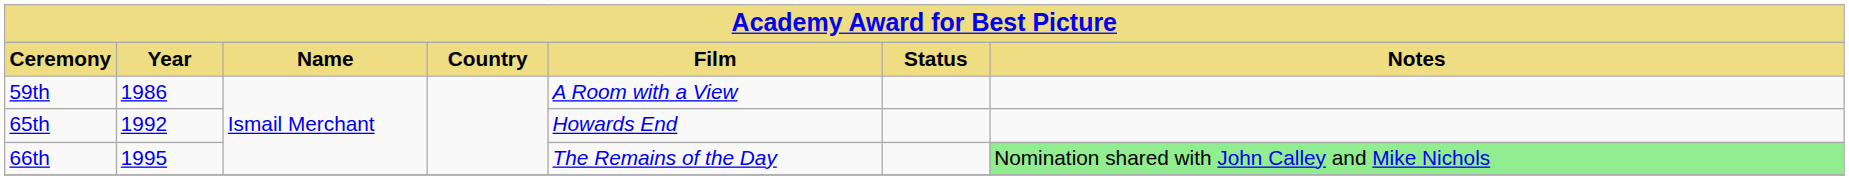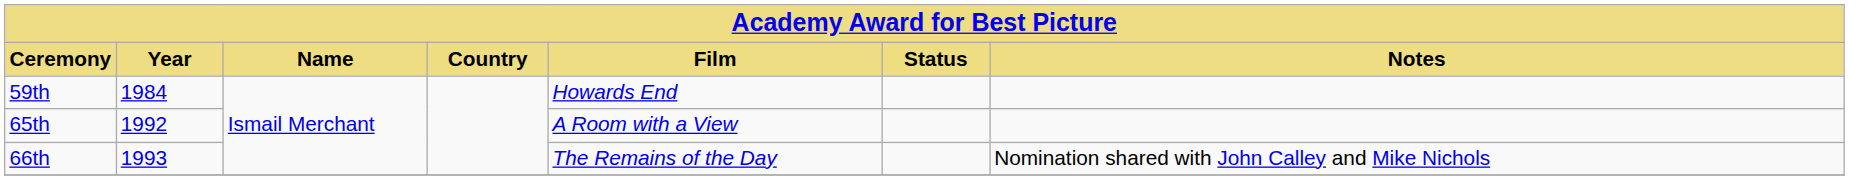59th | Year: 1986 -> 1984
59th | Film: A Room with a View -> Howards End
65th | Film: Howards End -> A Room with a View
66th | Year: 1995 -> 1993
66th | Notes: lightgreen background -> no background
